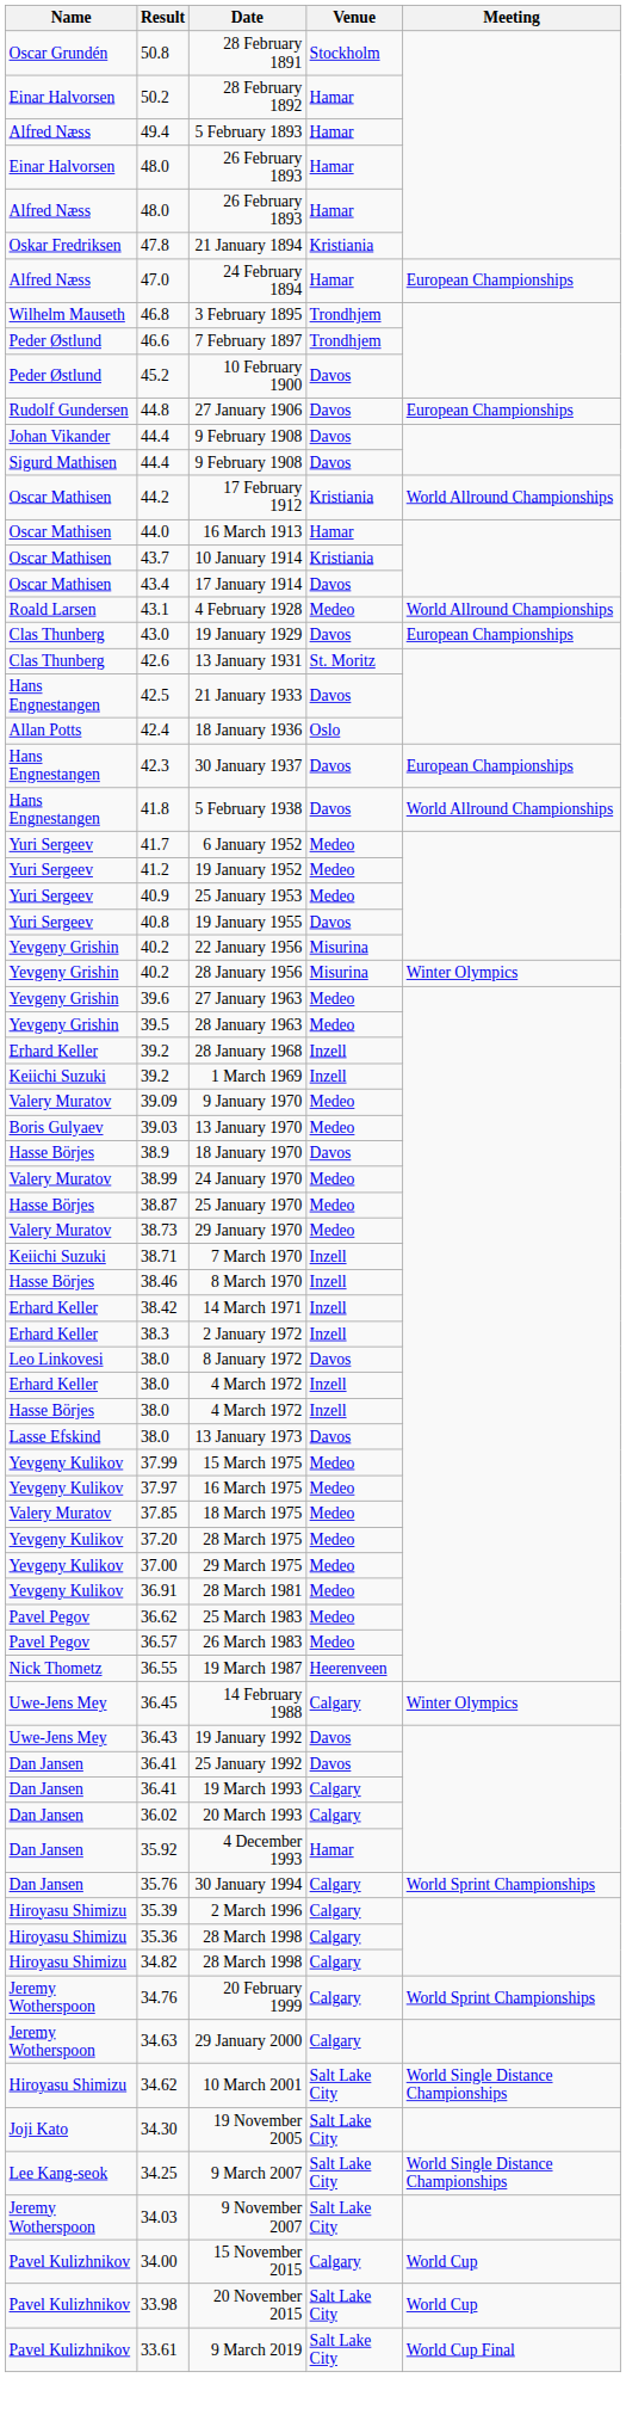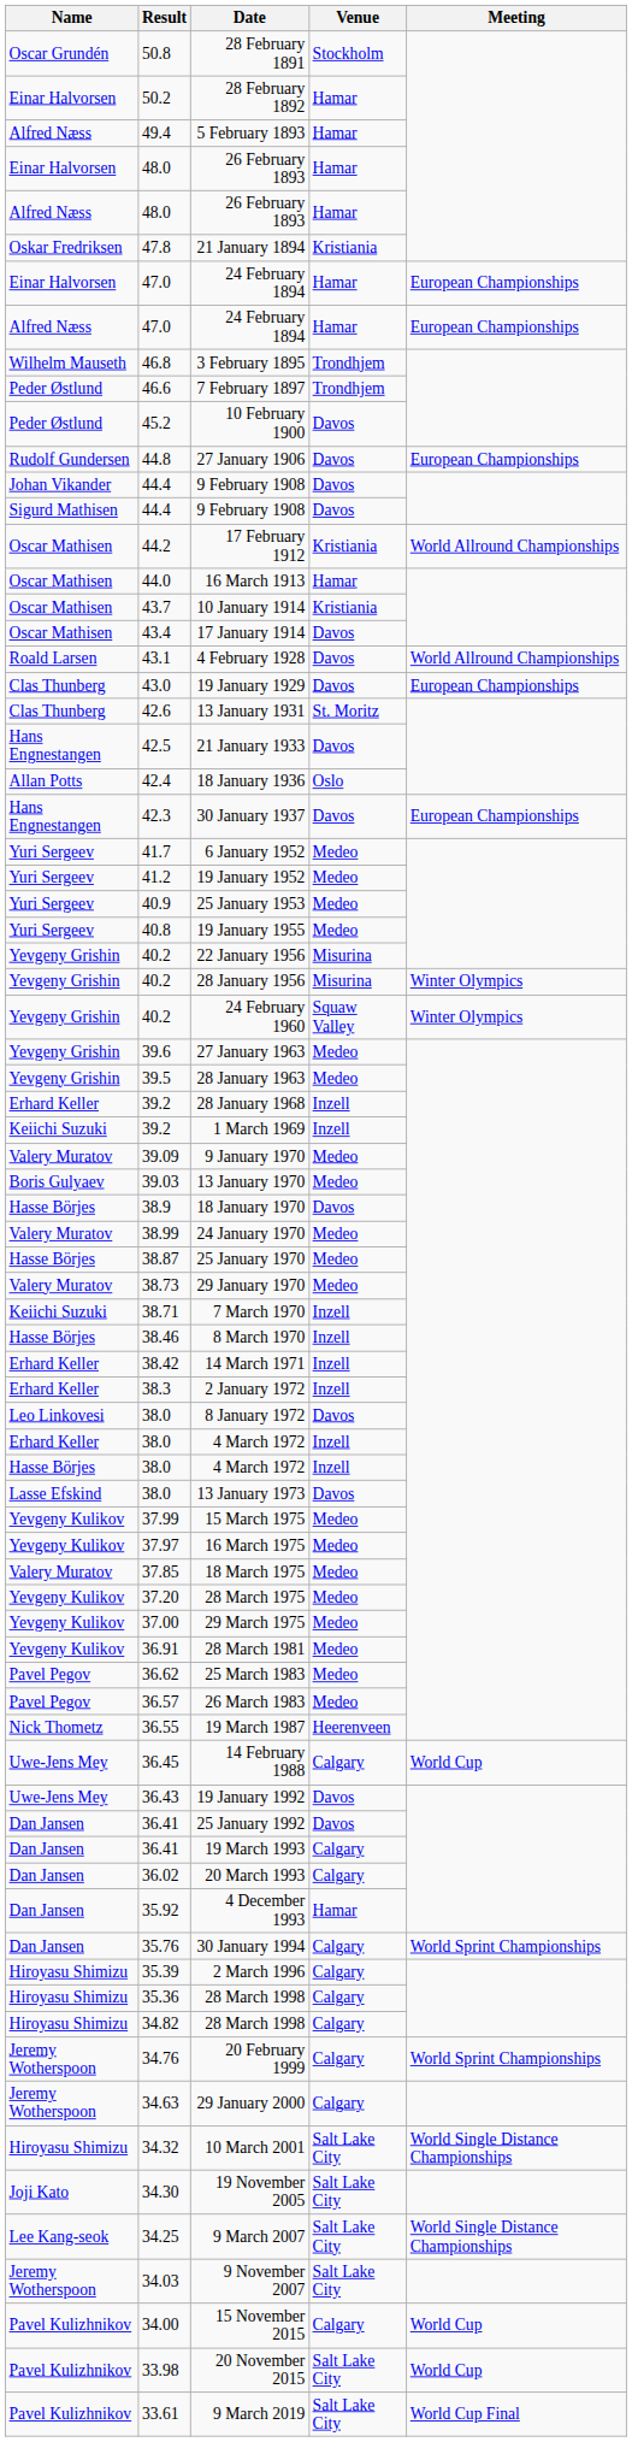+ row: Einar Halvorsen | 47.0 | 24 February 1894 | Hamar | European Championships
4 February 1928 | Venue: Medeo -> Davos
- row: Hans Engnestangen | 41.8 | 5 February 1938 | Davos | World Allround Championships
19 January 1955 | Venue: Davos -> Medeo
+ row: Yevgeny Grishin | 40.2 | 24 February 1960 | Squaw Valley | Winter Olympics
14 February 1988 | Meeting: Winter Olympics -> World Cup
10 March 2001 | Result: 34.62 -> 34.32
